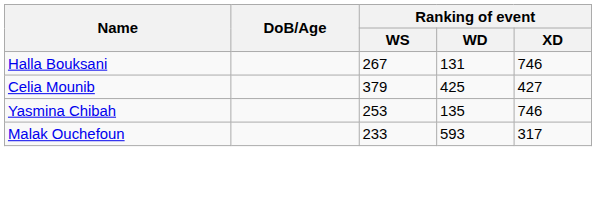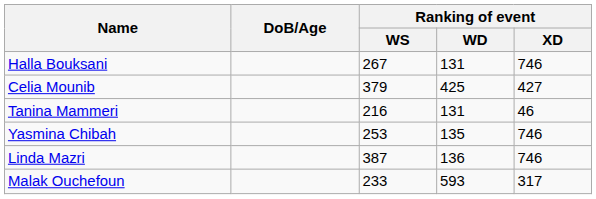+ row: Tanina Mammeri | 216 | 131 | 46
+ row: Linda Mazri | 387 | 136 | 746
